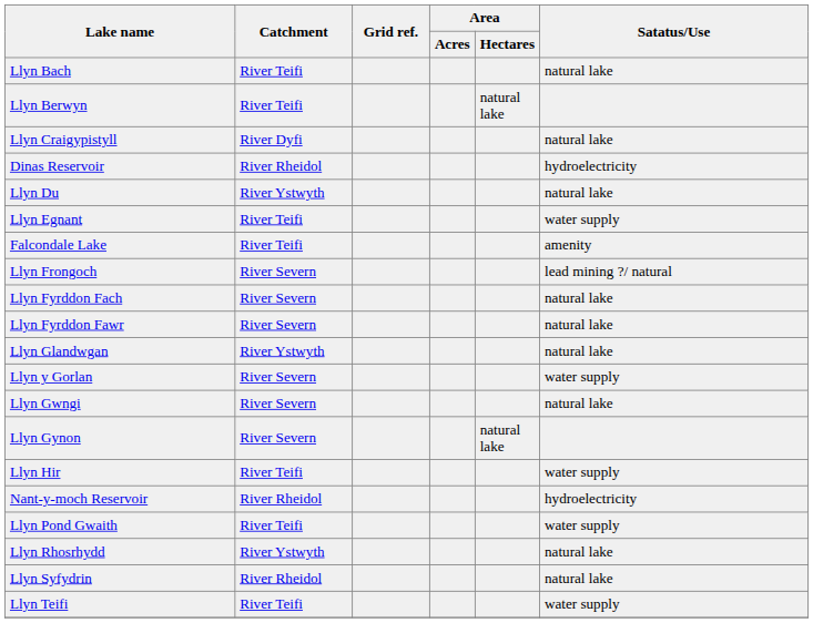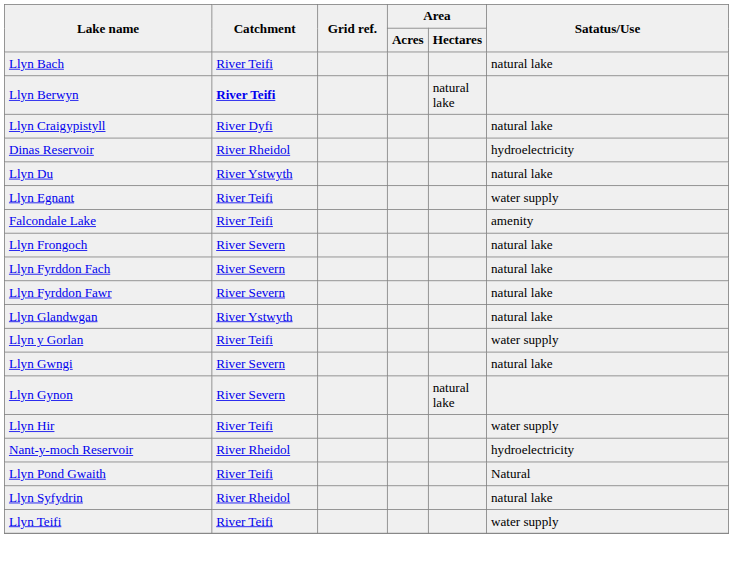Llyn Berwyn | Catchment: normal -> bold
Llyn Frongoch | Satatus/Use: lead mining ?/ natural -> natural lake
Llyn y Gorlan | Catchment: River Severn -> River Teifi
Llyn Pond Gwaith | Satatus/Use: water supply -> Natural
- row: Llyn Rhosrhydd | River Ystwyth | natural lake
